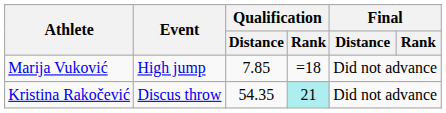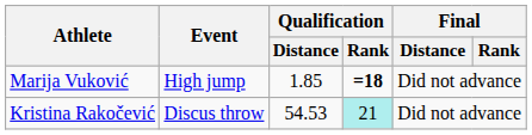Marija Vuković | Qualification / Distance: 7.85 -> 1.85
Marija Vuković | Qualification / Rank: normal -> bold
Kristina Rakočević | Qualification / Distance: 54.35 -> 54.53
